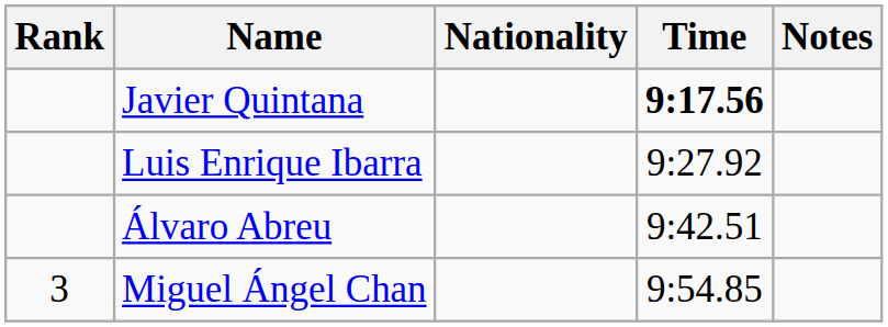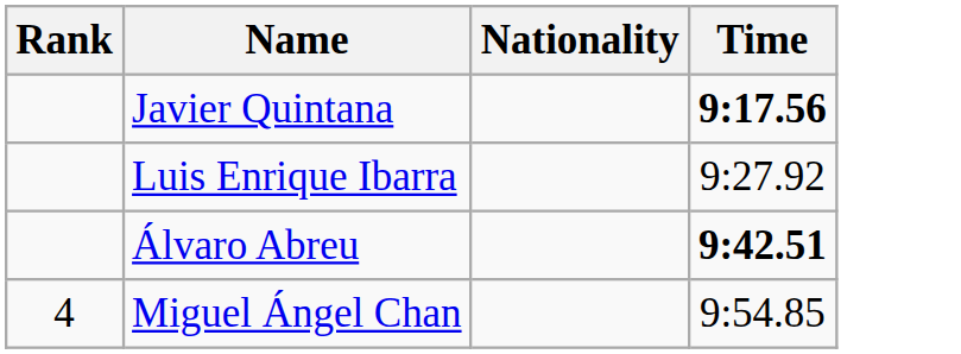- column: Notes
Álvaro Abreu | Time: normal -> bold
Miguel Ángel Chan | Rank: 3 -> 4
